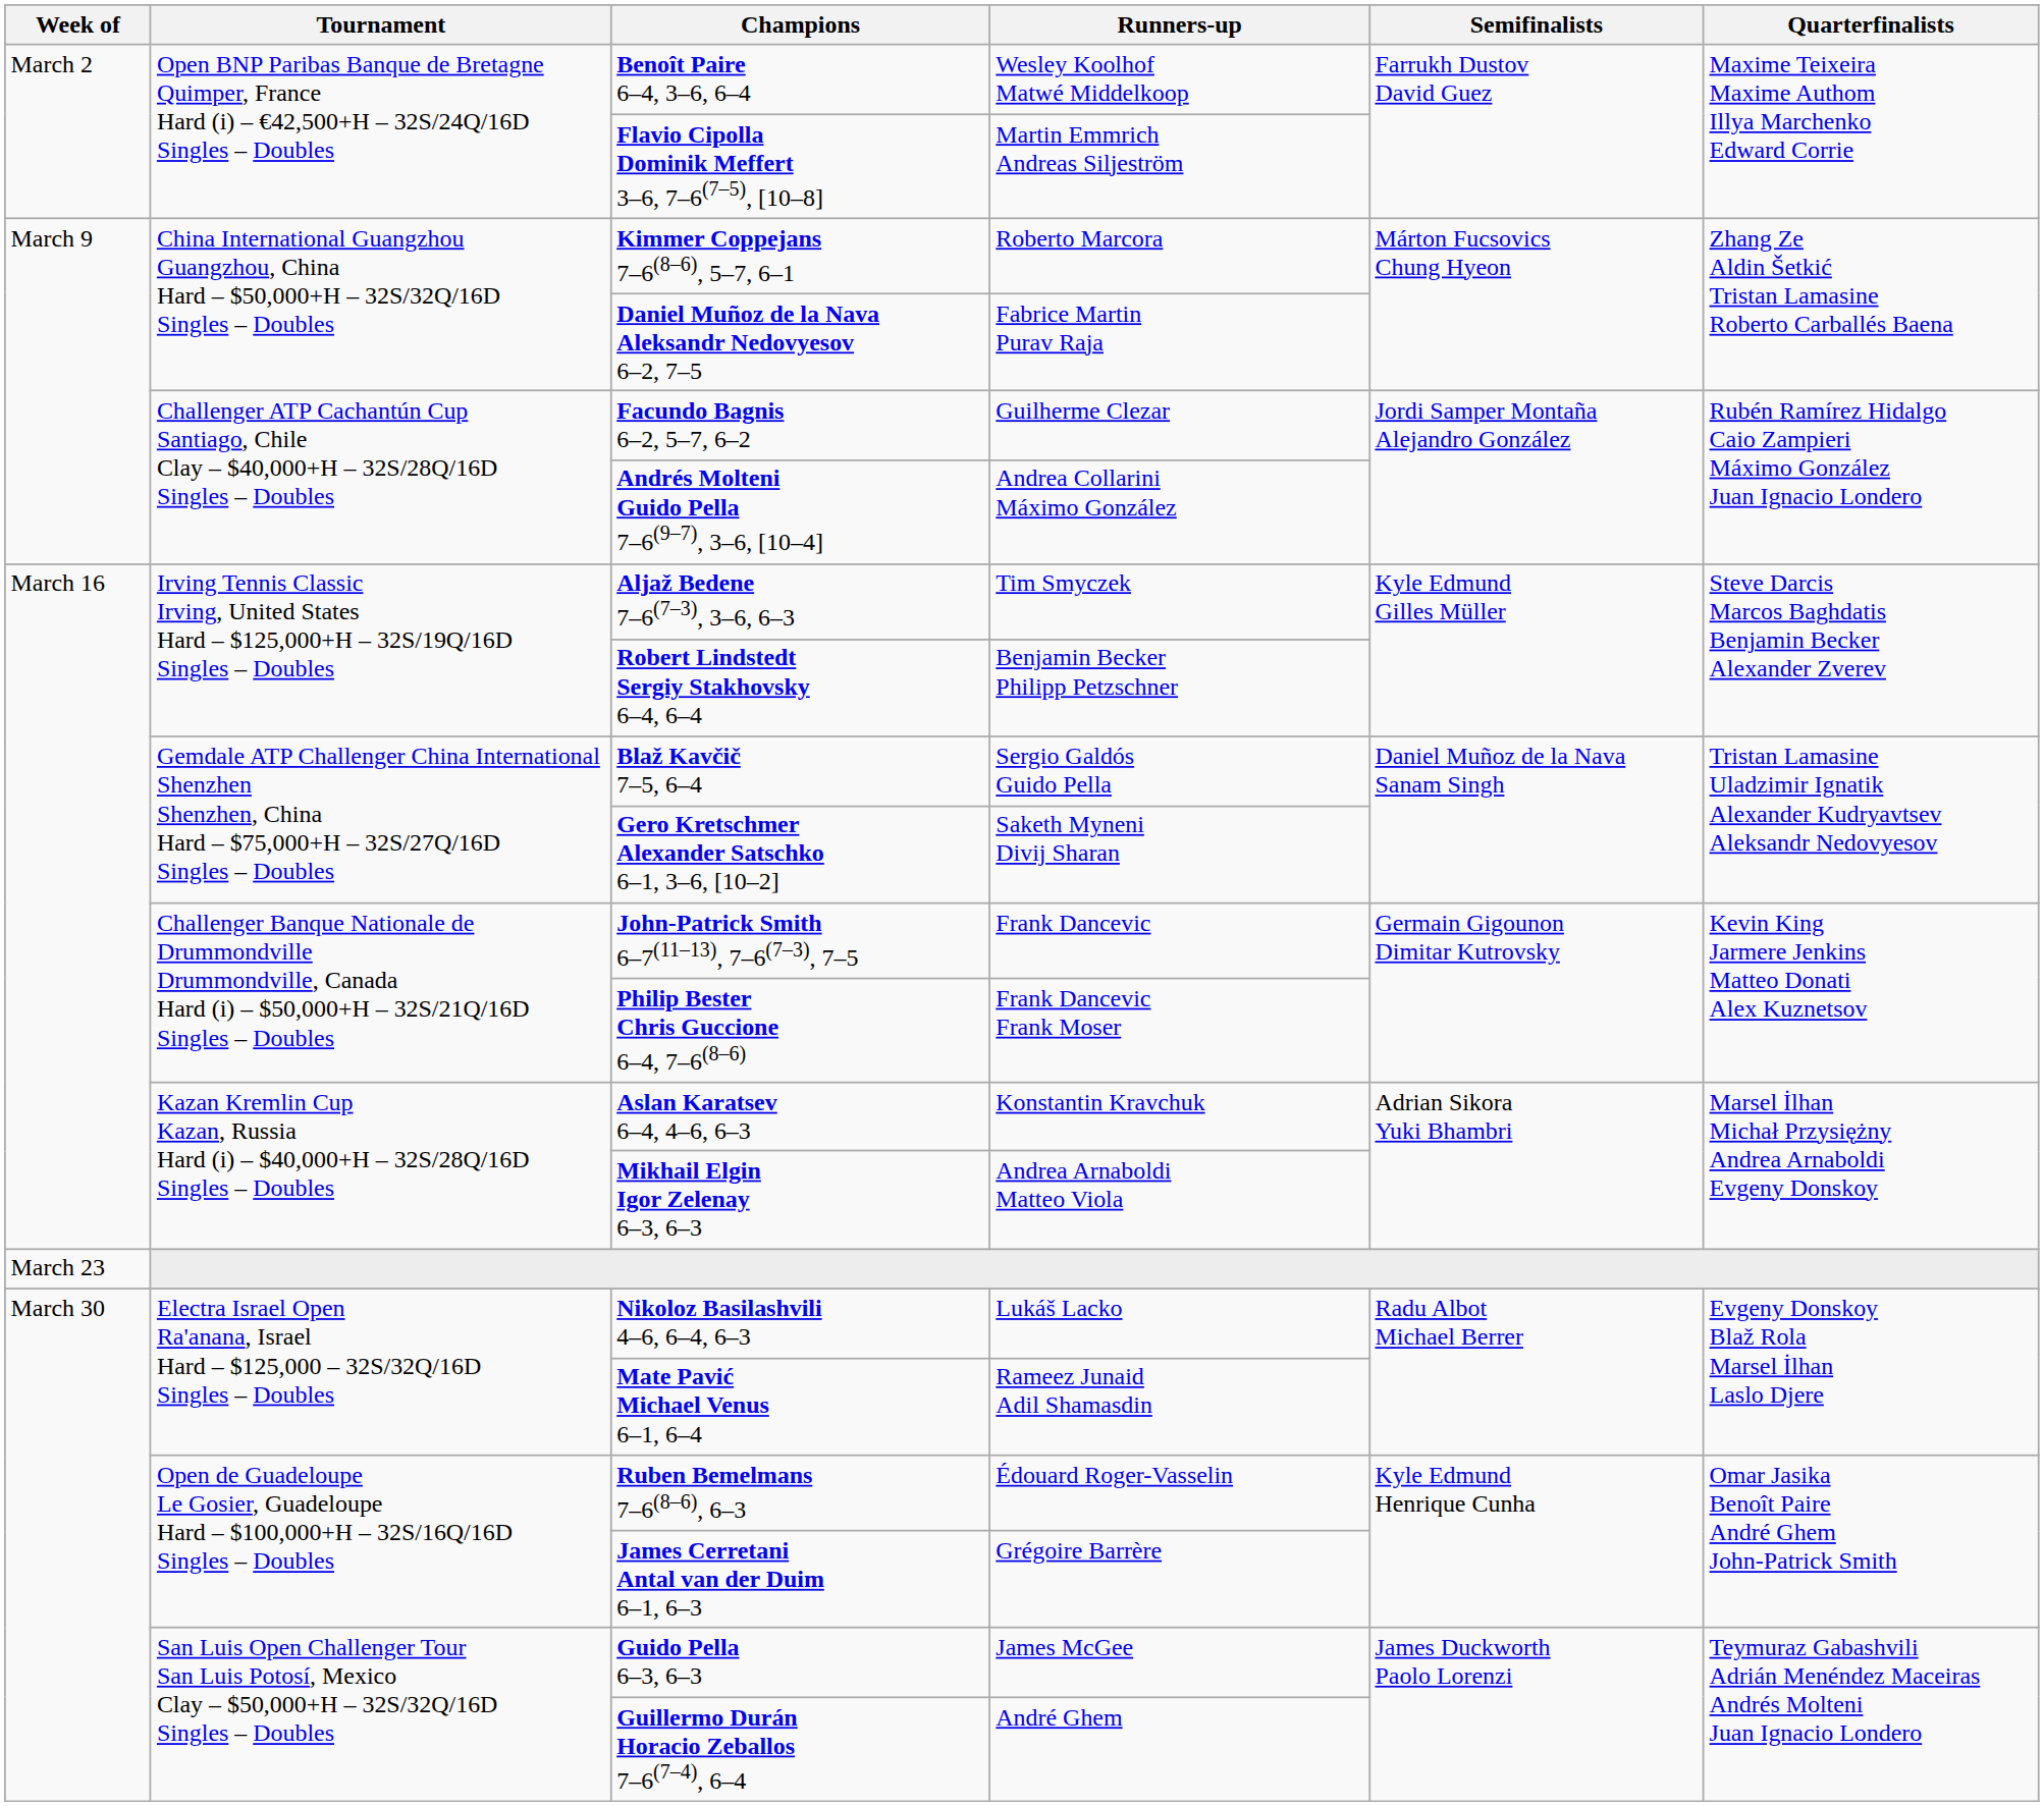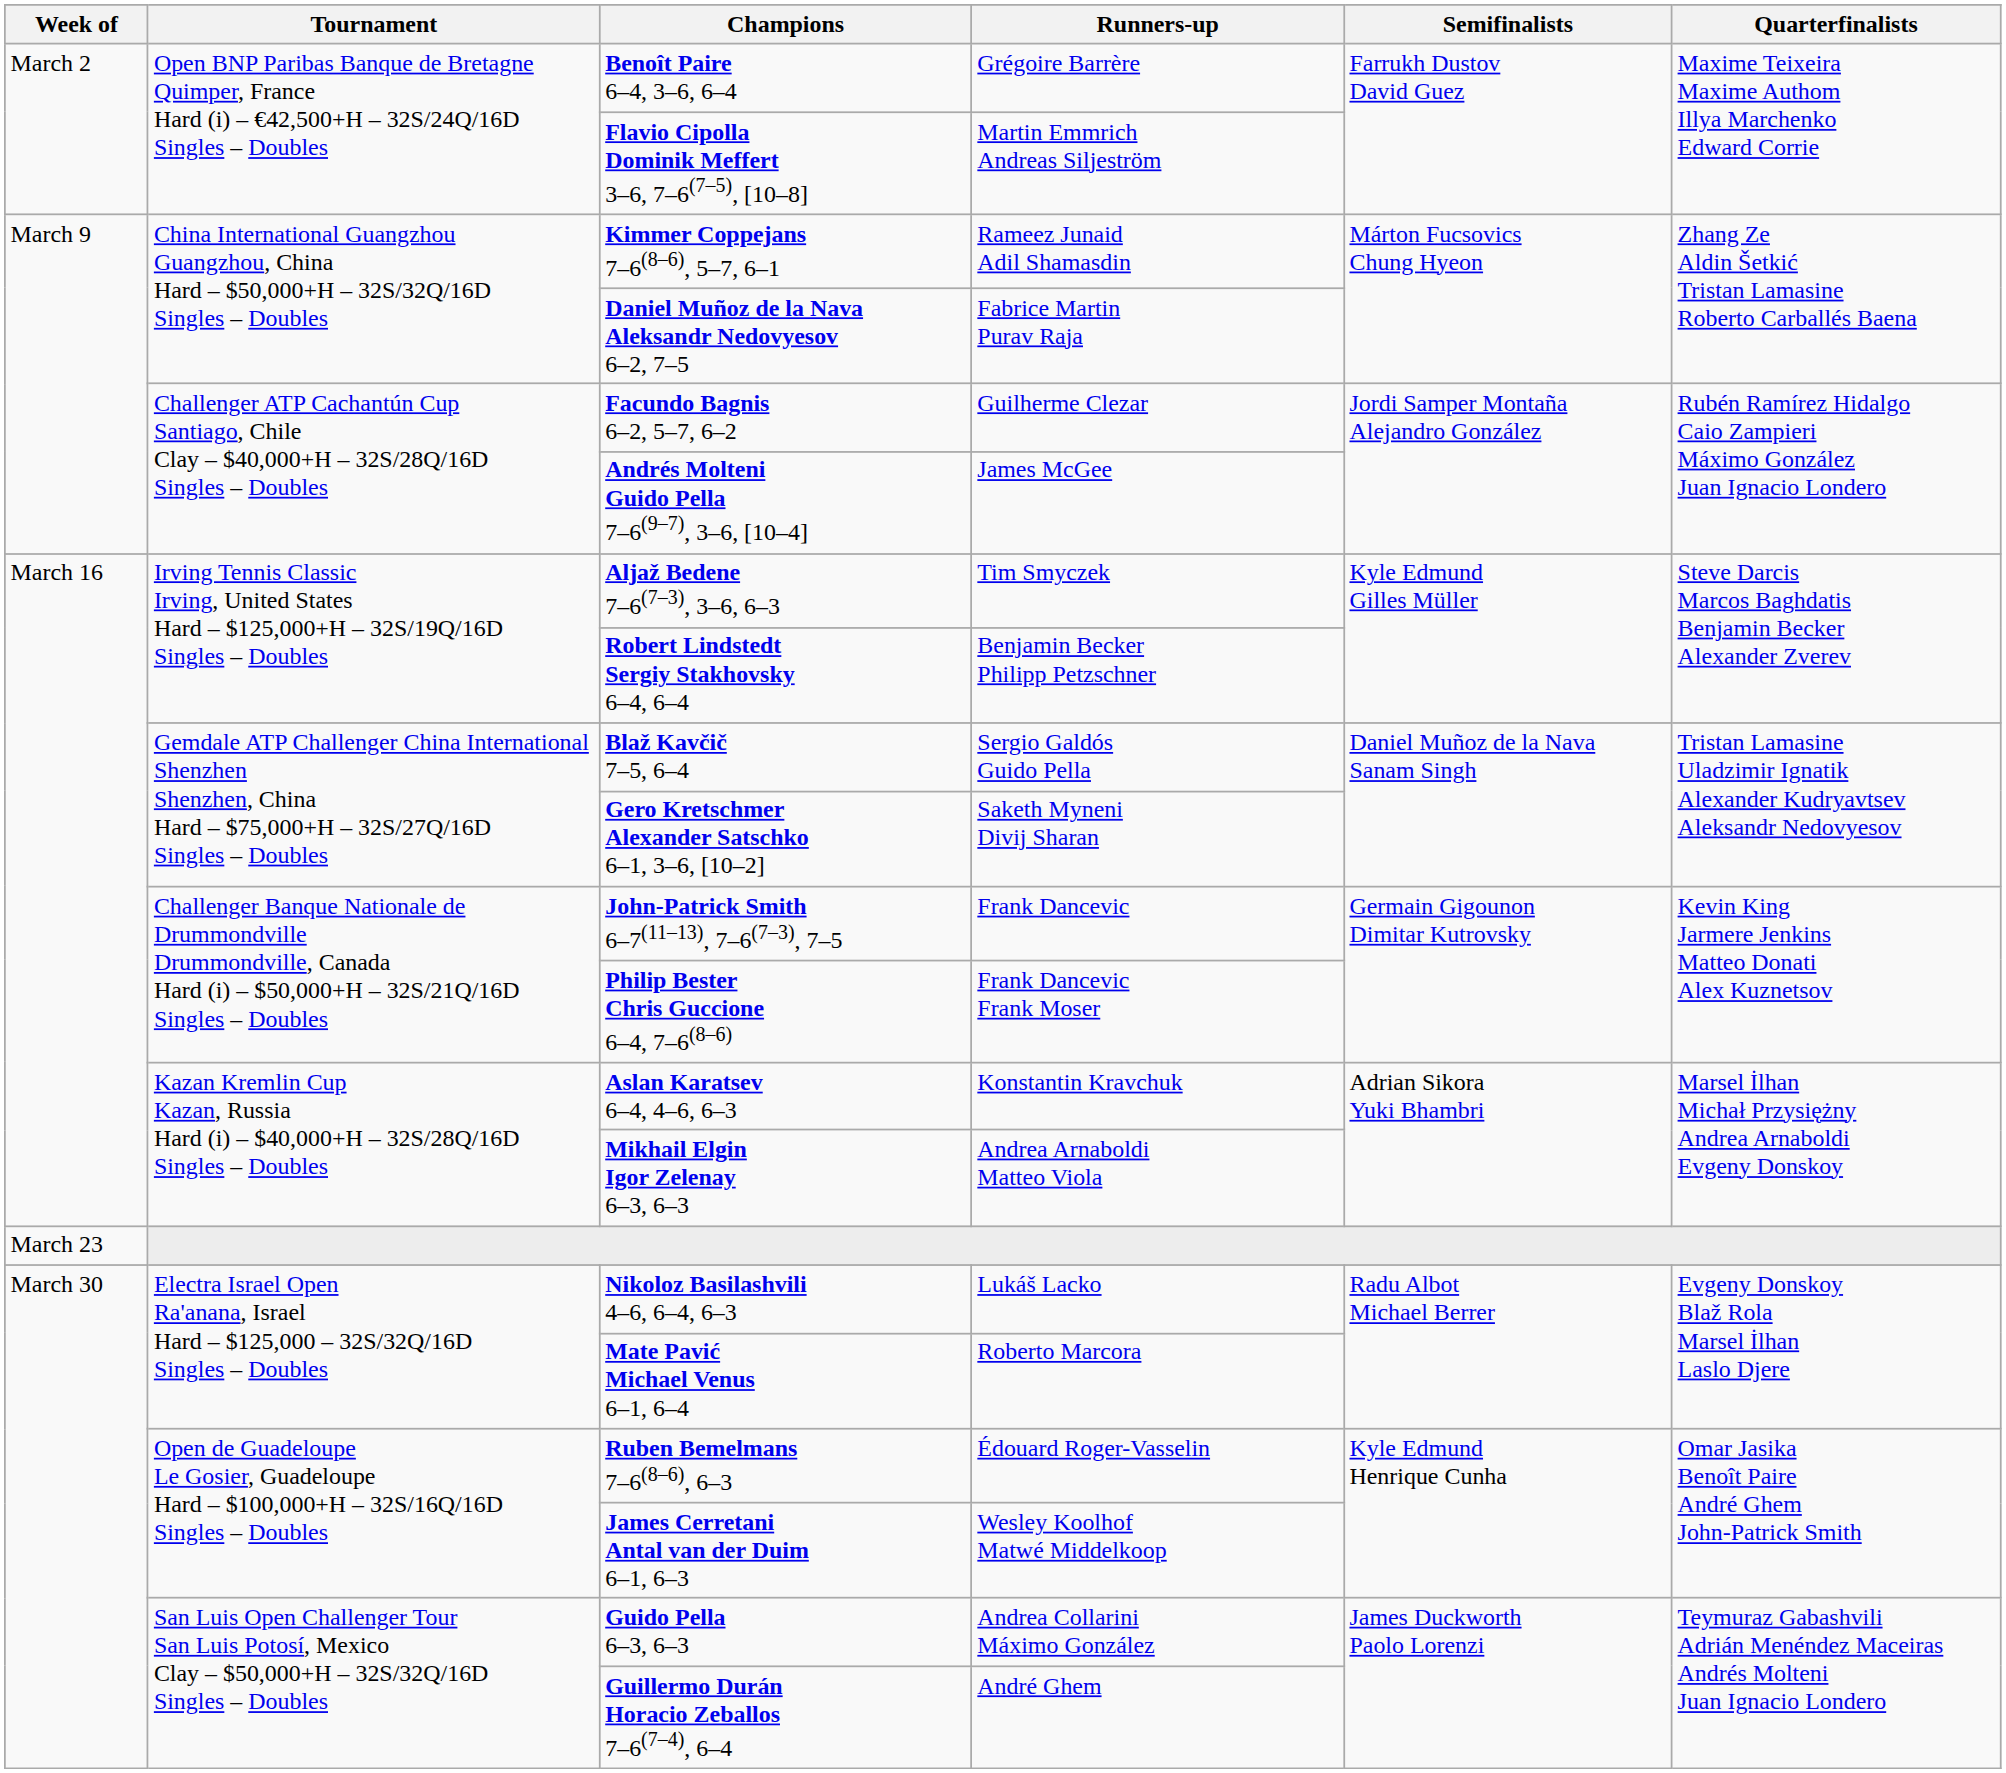Benoît Paire 6–4, 3–6, 6–4 | Runners-up: Wesley Koolhof Matwé Middelkoop -> Grégoire Barrère
Kimmer Coppejans 7–6(8–6), 5–7, 6–1 | Runners-up: Roberto Marcora -> Rameez Junaid Adil Shamasdin
Andrés Molteni Guido Pella 7–6(9–7), 3–6, [10–4] | Runners-up: Andrea Collarini Máximo González -> James McGee
Mate Pavić Michael Venus 6–1, 6–4 | Runners-up: Rameez Junaid Adil Shamasdin -> Roberto Marcora
James Cerretani Antal van der Duim 6–1, 6–3 | Runners-up: Grégoire Barrère -> Wesley Koolhof Matwé Middelkoop
Guido Pella 6–3, 6–3 | Runners-up: James McGee -> Andrea Collarini Máximo González
